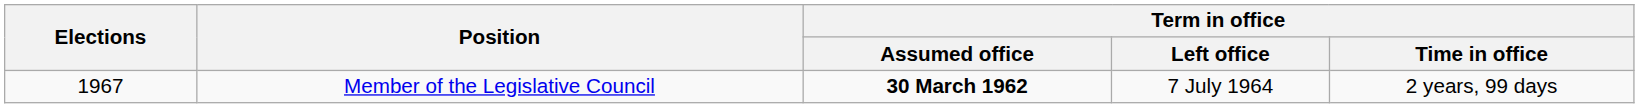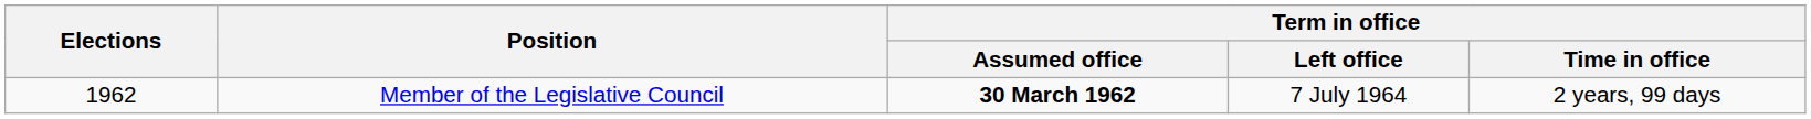Member of the Legislative Council | Elections: 1967 -> 1962
